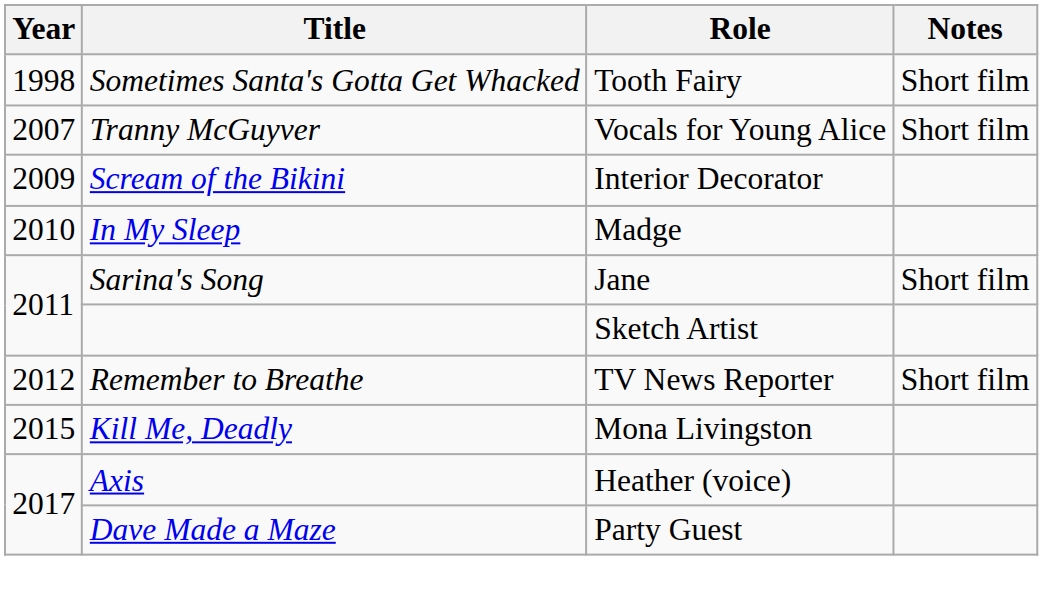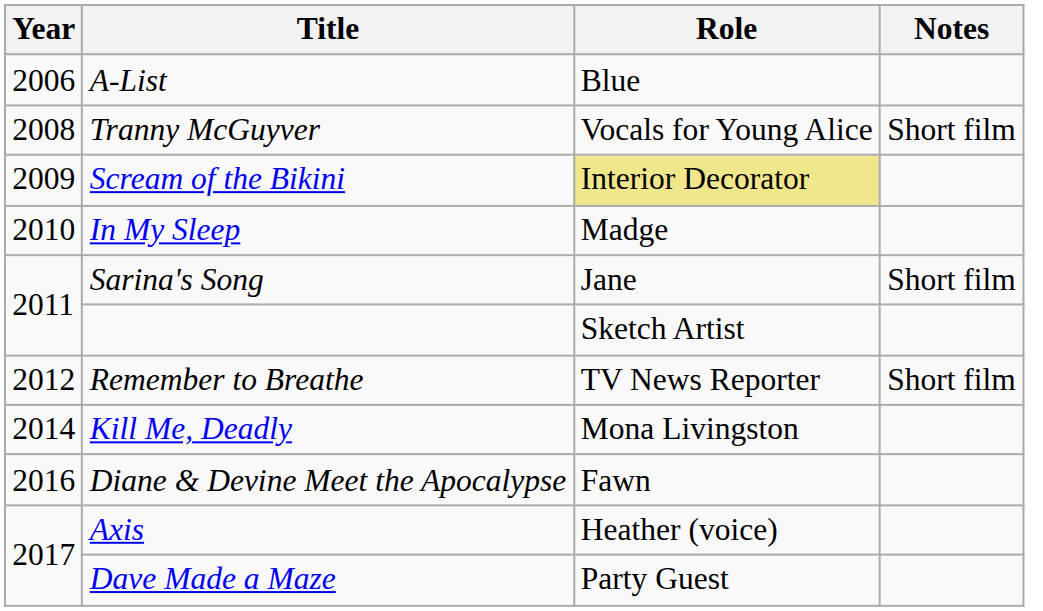- row: 1998 | Sometimes Santa's Gotta Get Whacked | Tooth Fairy | Short film
+ row: 2006 | A-List | Blue
Tranny McGuyver | Year: 2007 -> 2008
Scream of the Bikini | Role: no background -> khaki background
Kill Me, Deadly | Year: 2015 -> 2014
+ row: 2016 | Diane & Devine Meet the Apocalypse | Fawn
